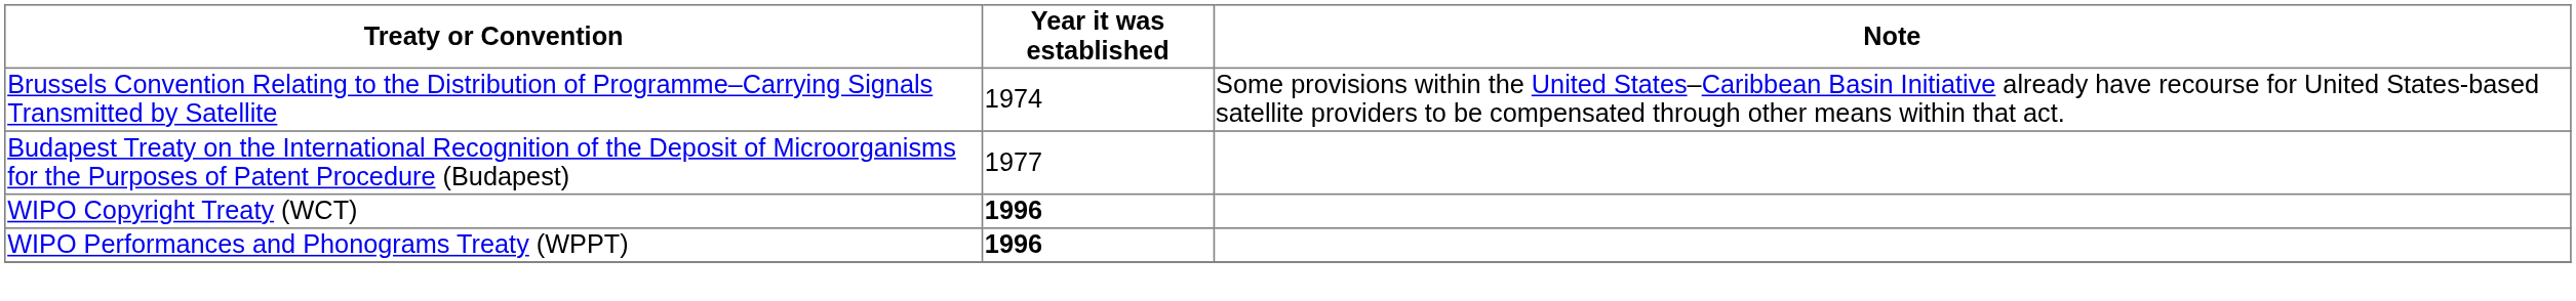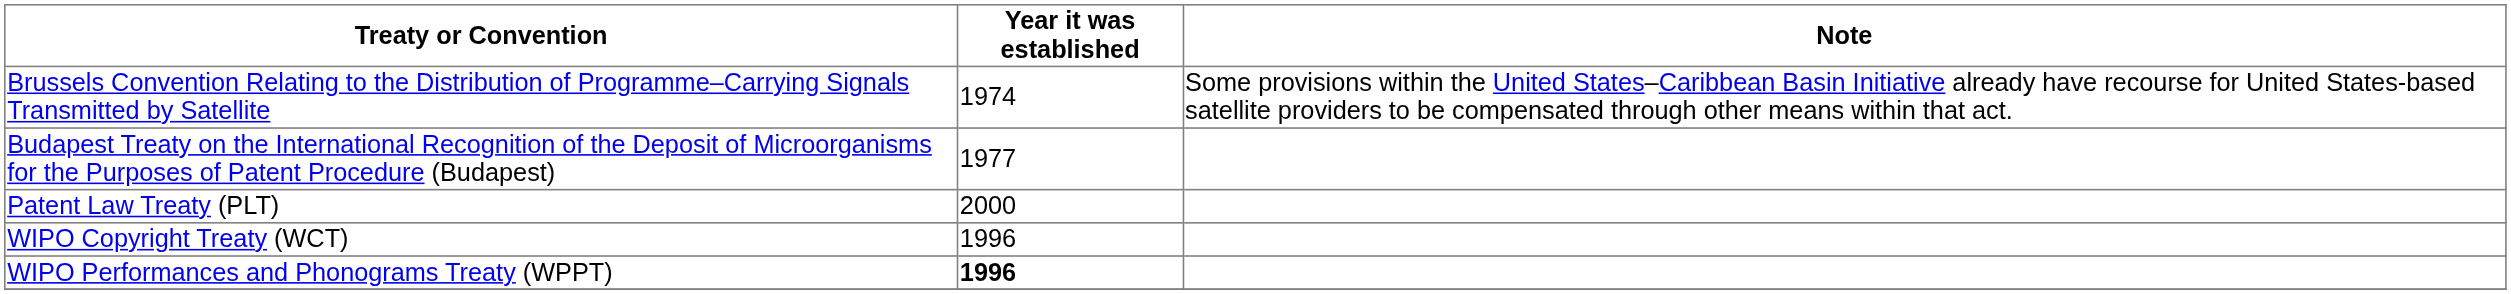+ row: Patent Law Treaty (PLT) | 2000
WIPO Copyright Treaty (WCT) | Year it was established: bold -> normal
